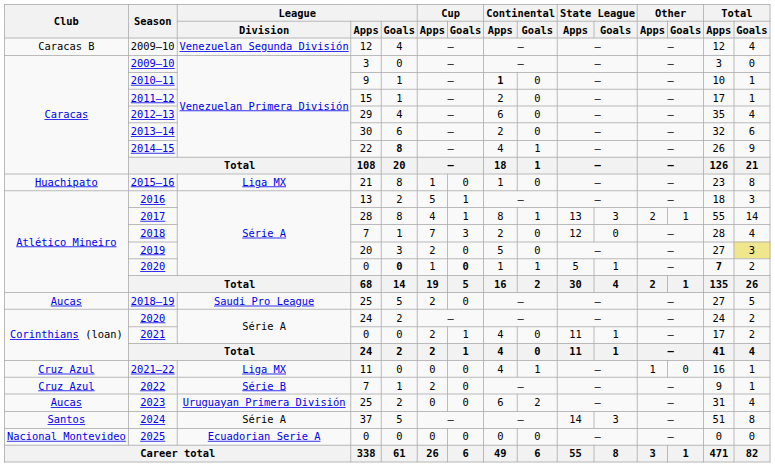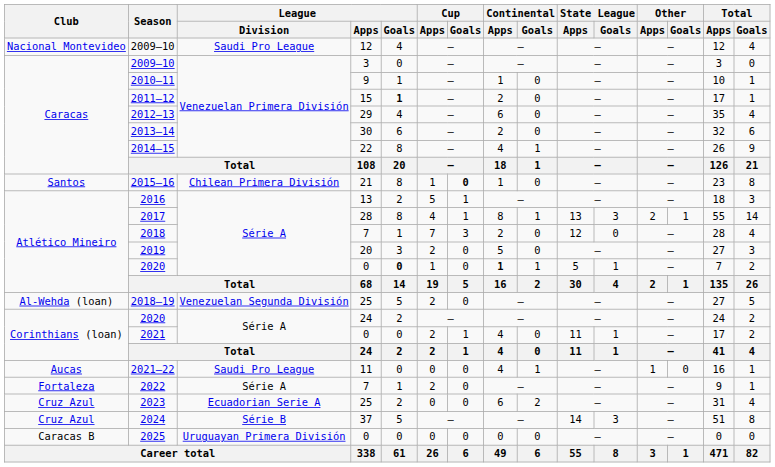2009–10 / 12 | Club: Caracas B -> Nacional Montevideo
2009–10 / 12 | League / Division: Venezuelan Segunda División -> Saudi Pro League
2010–11 | Continental / Apps: bold -> normal
2011–12 | League / Goals: normal -> bold
2014–15 | League / Goals: bold -> normal
2015–16 | Club: Huachipato -> Santos
2015–16 | League / Division: Liga MX -> Chilean Primera División
2015–16 | Cup / Goals: normal -> bold
2019 | Total / Goals: khaki background -> no background
2020 / 0 | Cup / Goals: bold -> normal
2020 / 0 | Continental / Apps: normal -> bold
2020 / 0 | Total / Apps: bold -> normal
2018–19 | Club: Aucas -> Al-Wehda (loan)
2018–19 | League / Division: Saudi Pro League -> Venezuelan Segunda División
2021–22 | Club: Cruz Azul -> Aucas
2021–22 | League / Division: Liga MX -> Saudi Pro League
2022 | Club: Cruz Azul -> Fortaleza
2022 | League / Division: Série B -> Série A
2023 | Club: Aucas -> Cruz Azul
2023 | League / Division: Uruguayan Primera División -> Ecuadorian Serie A
2024 | Club: Santos -> Cruz Azul
2024 | League / Division: Série A -> Série B
2025 | Club: Nacional Montevideo -> Caracas B
2025 | League / Division: Ecuadorian Serie A -> Uruguayan Primera División
